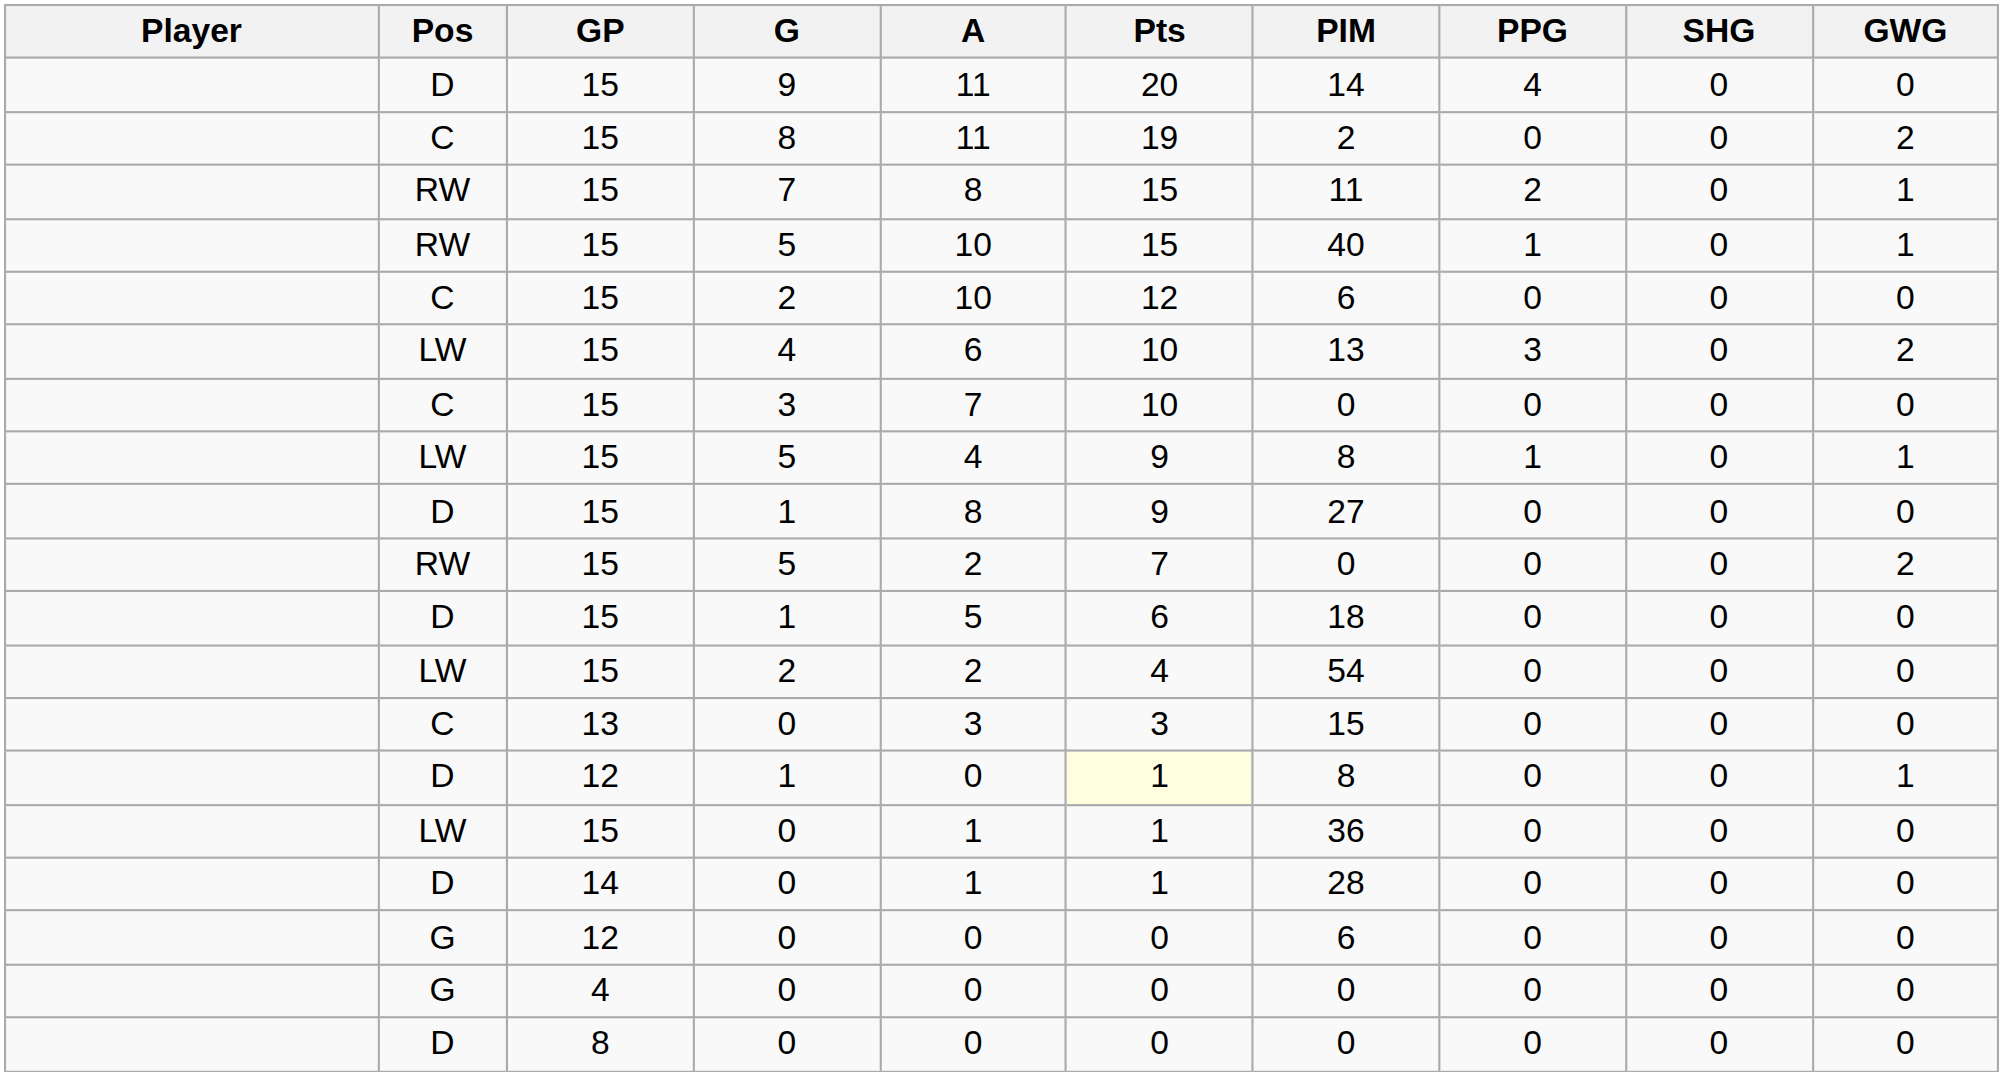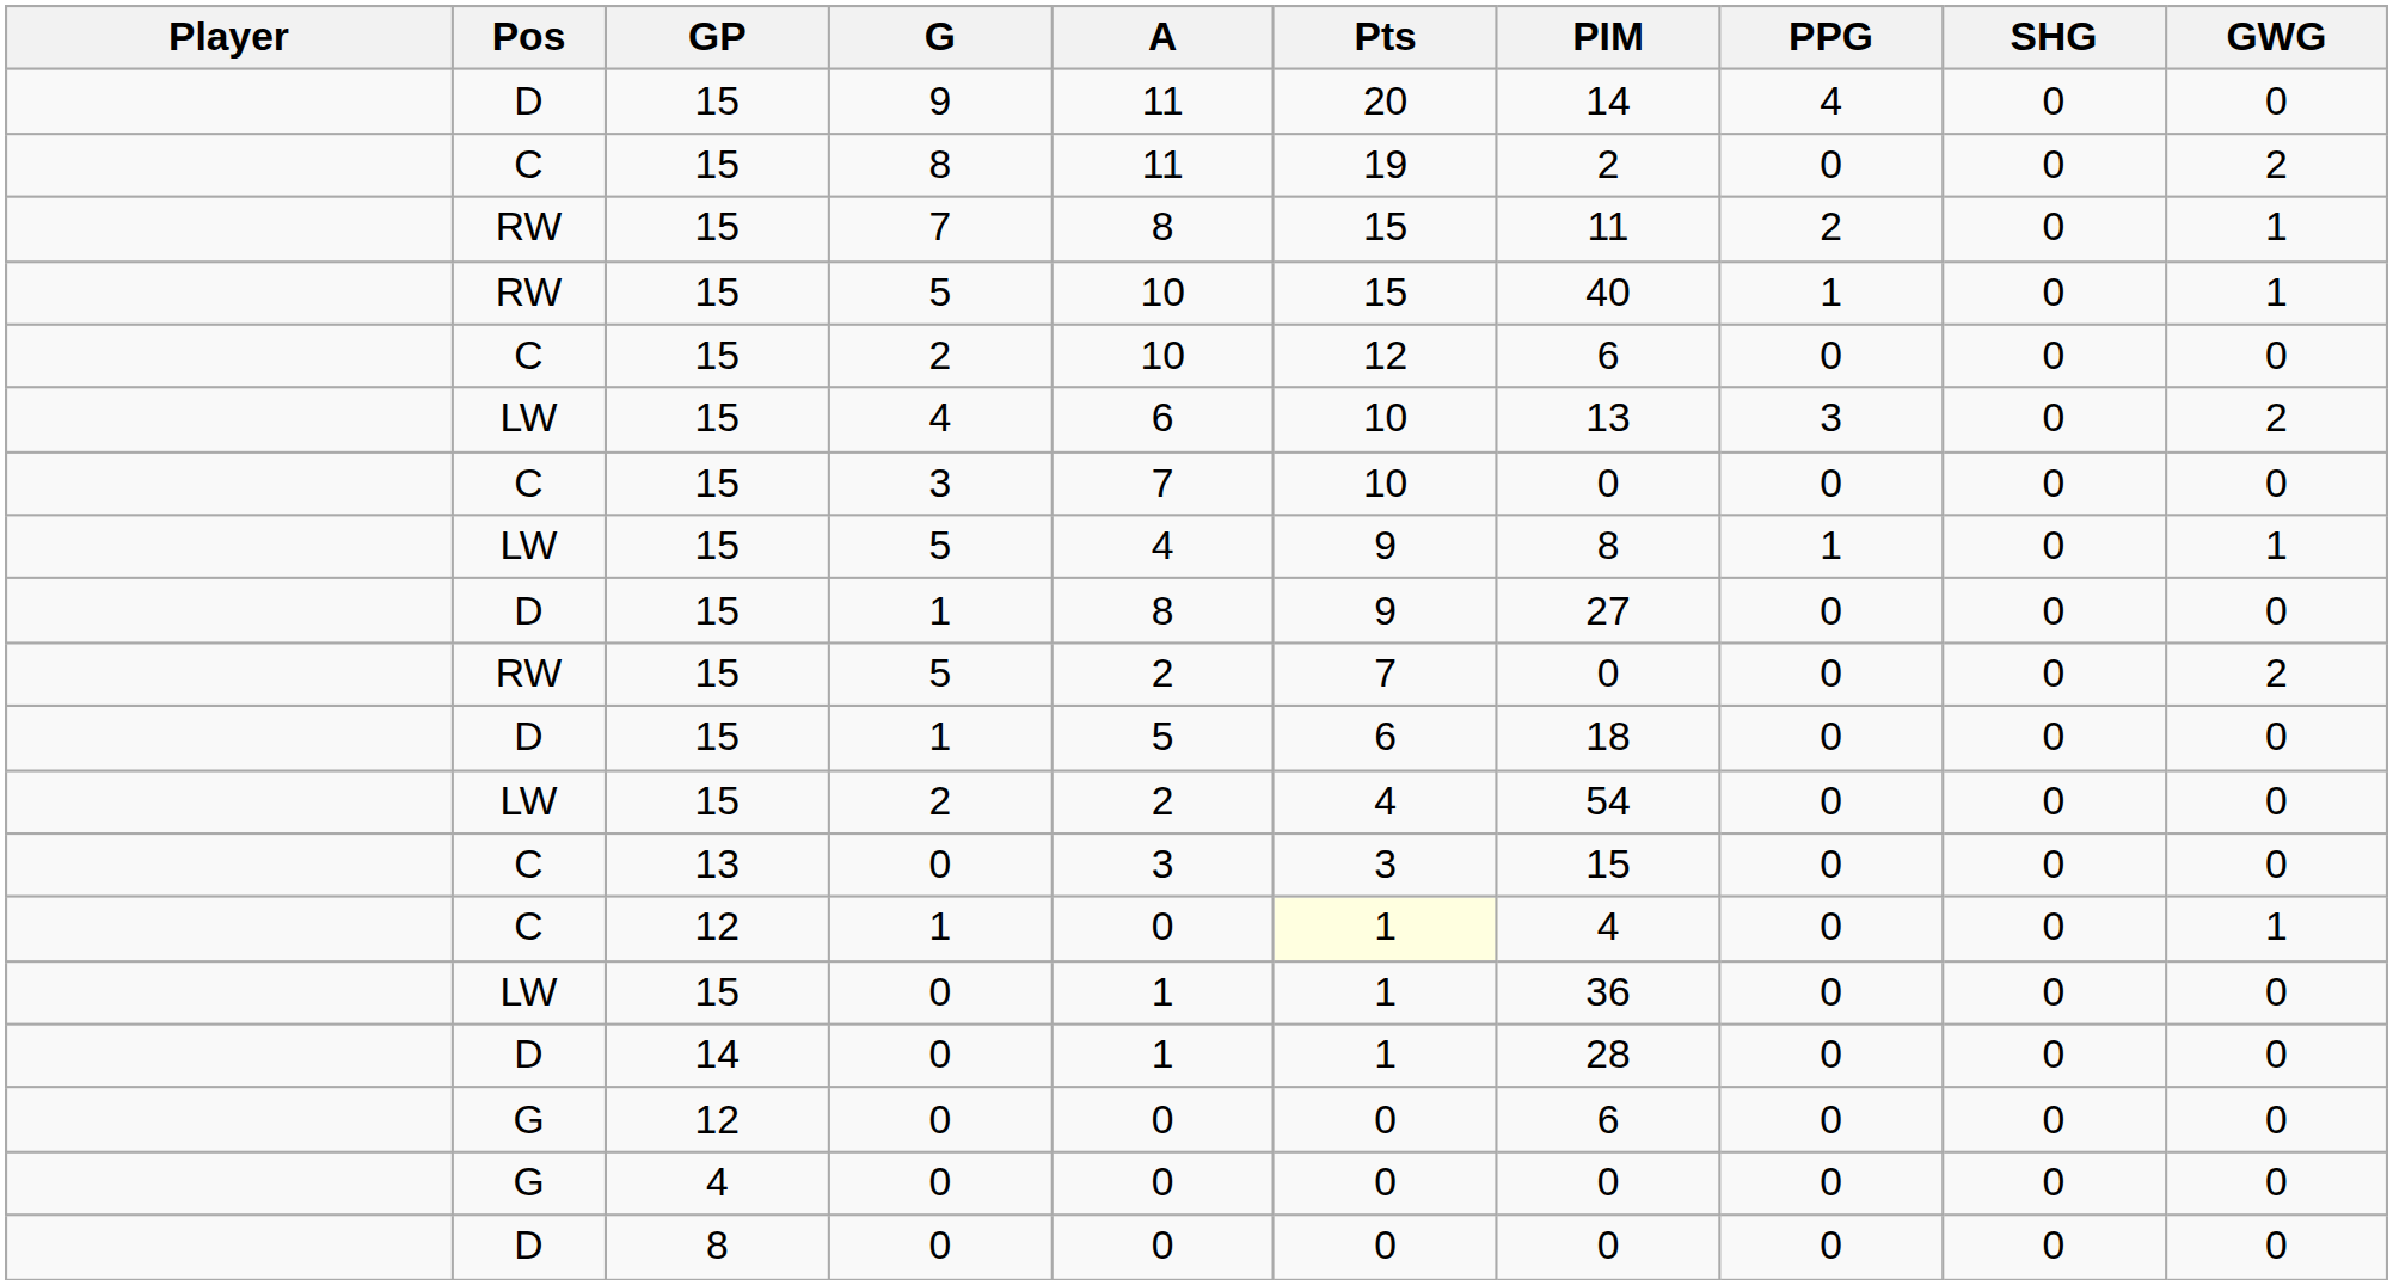12 / 1 | Pos: D -> C
12 / 1 | PIM: 8 -> 4
